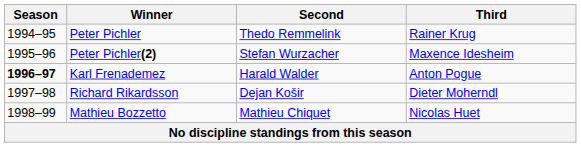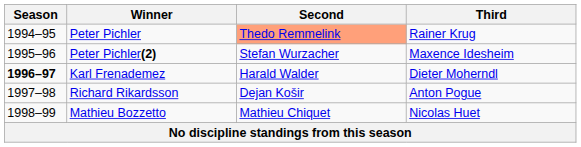Peter Pichler | Second: no background -> lightsalmon background
Karl Frenademez | Third: Anton Pogue -> Dieter Moherndl
Richard Rikardsson | Third: Dieter Moherndl -> Anton Pogue
